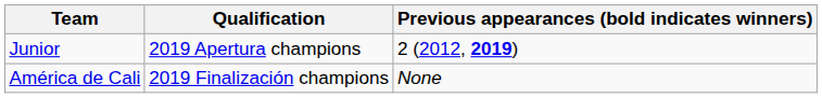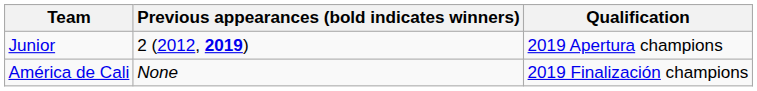columns swapped: Qualification <-> Previous appearances (bold indicates winners)
